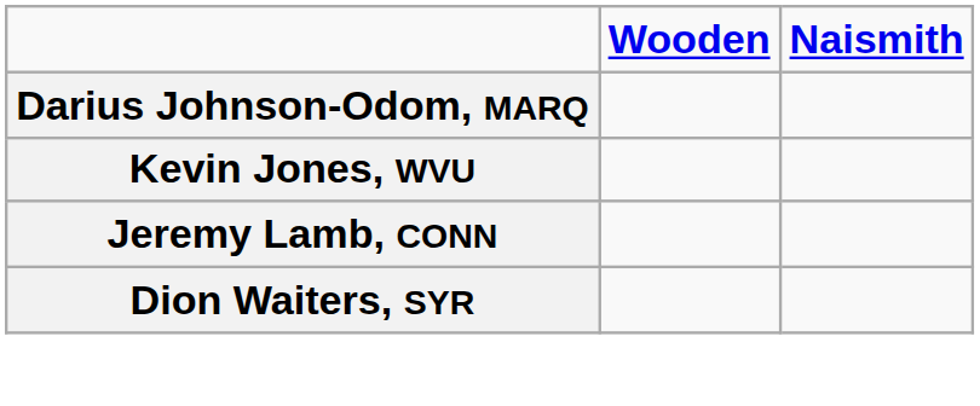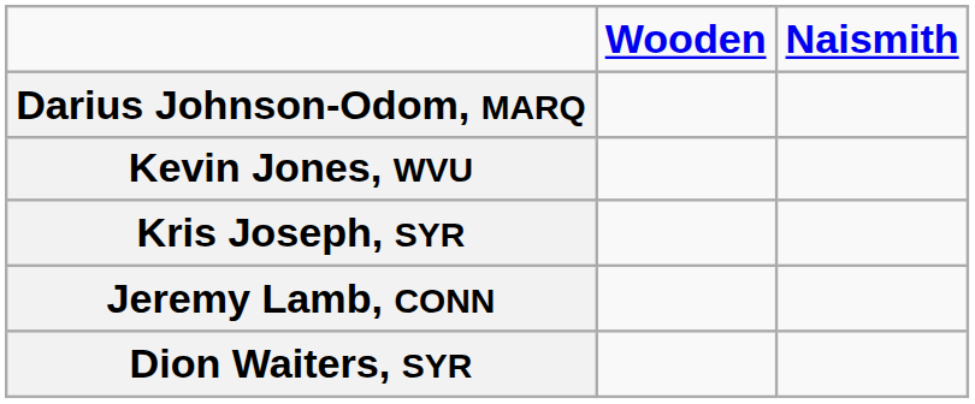+ row: Kris Joseph, SYR
